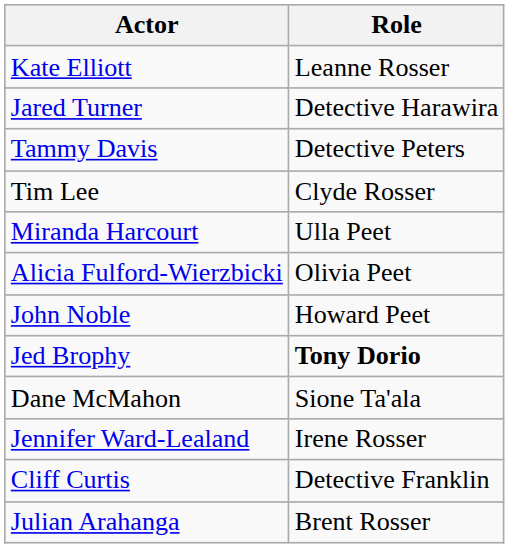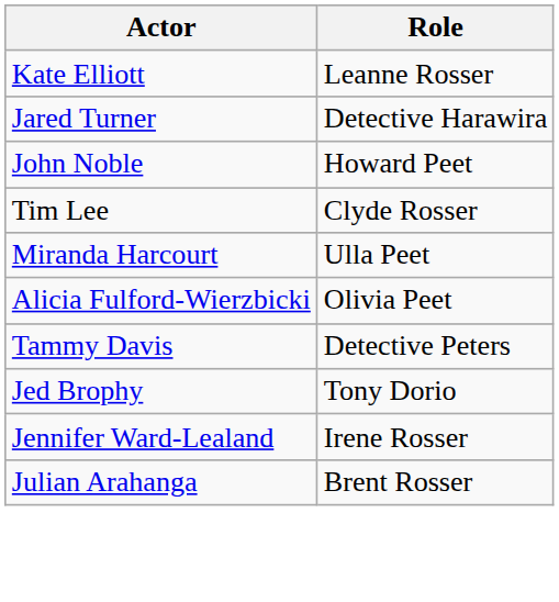rows swapped: John Noble <-> Tammy Davis
Jed Brophy | Role: bold -> normal
- row: Dane McMahon | Sione Ta'ala
- row: Cliff Curtis | Detective Franklin
